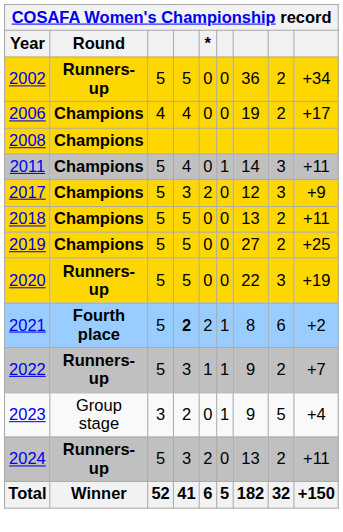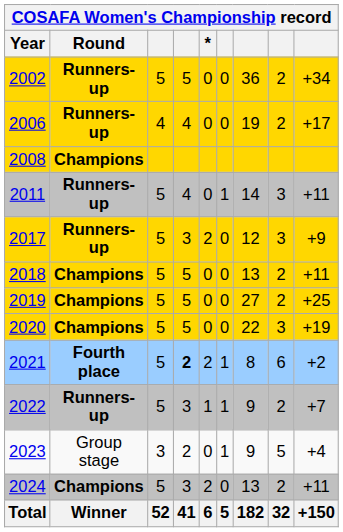2006 | Round: Champions -> Runners-up
2011 | Round: Champions -> Runners-up
2017 | Round: Champions -> Runners-up
2020 | Round: Runners-up -> Champions
2024 | Round: Runners-up -> Champions
